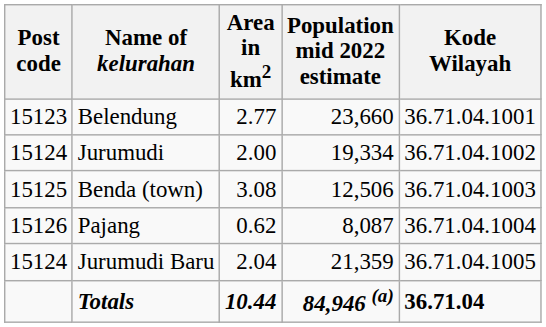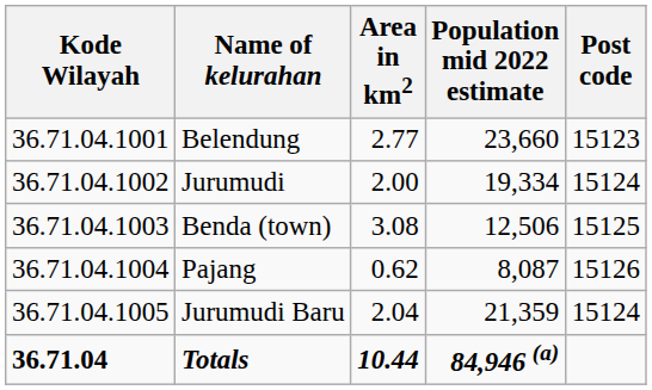columns swapped: Kode Wilayah <-> Post code
